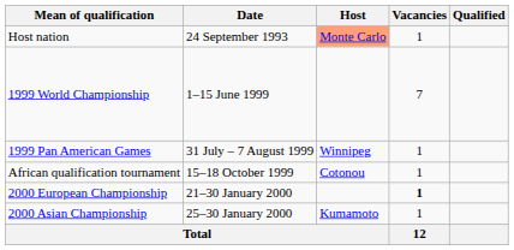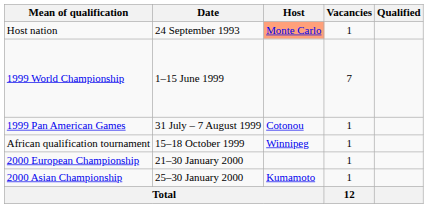1999 Pan American Games | Host: Winnipeg -> Cotonou
African qualification tournament | Host: Cotonou -> Winnipeg
2000 European Championship | Vacancies: bold -> normal
